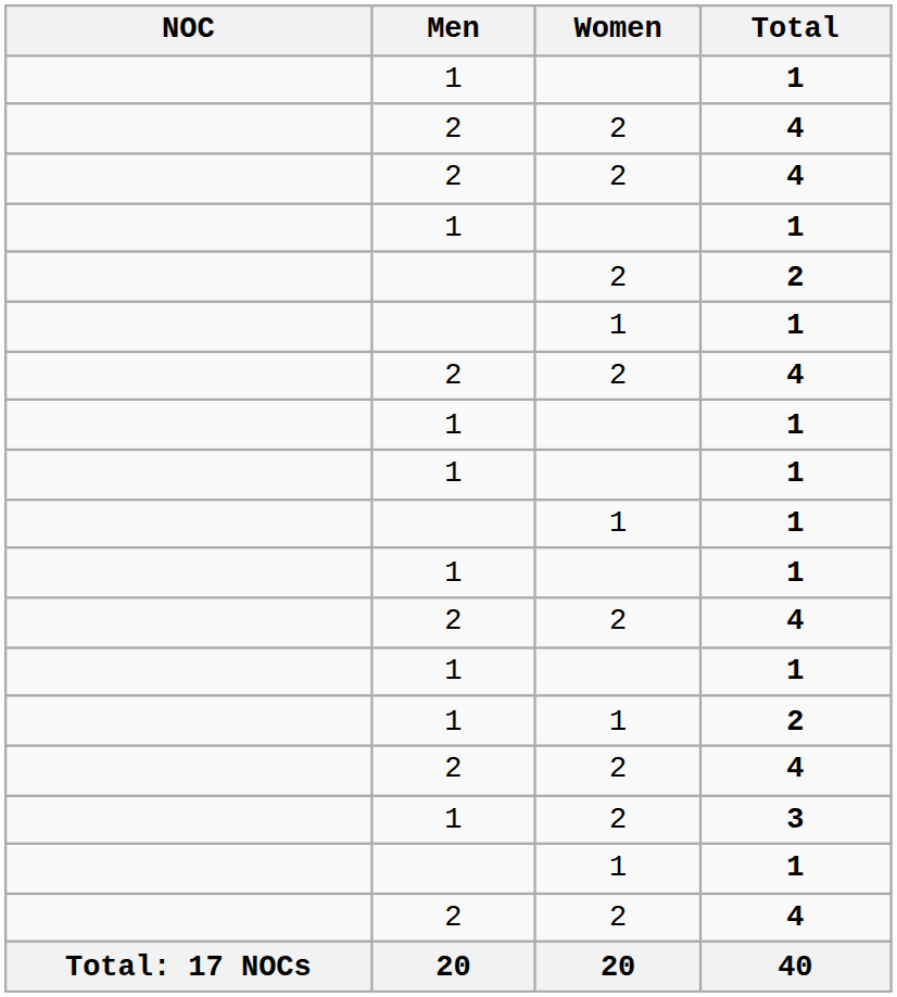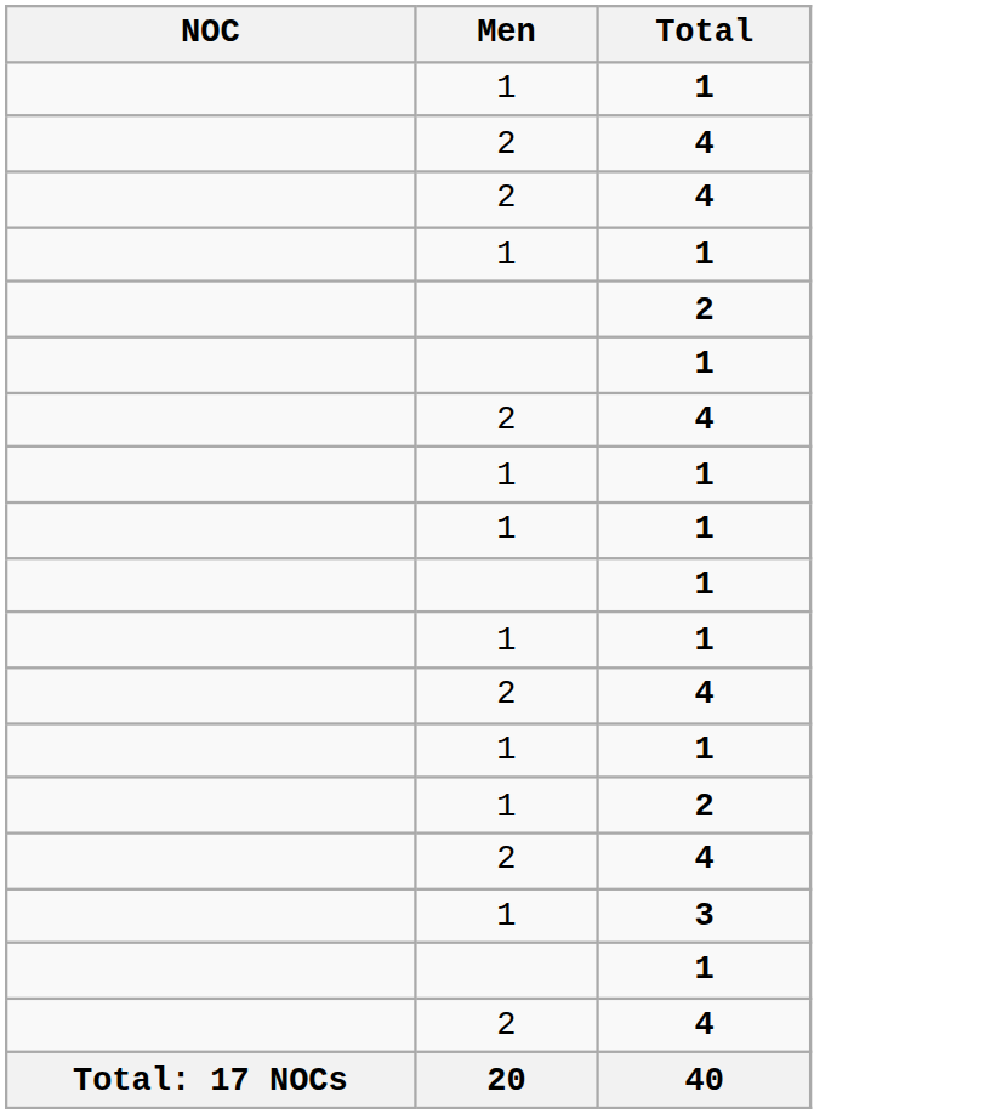- column: Women | 2 | 2 | 2 | 1 | 2 | 1 | 2 | 1 | 2 | 2 | 1 | 2 | 20
